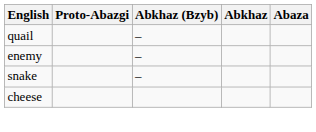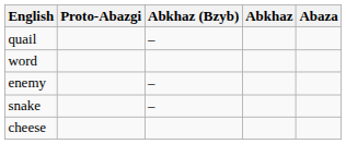+ row: word
